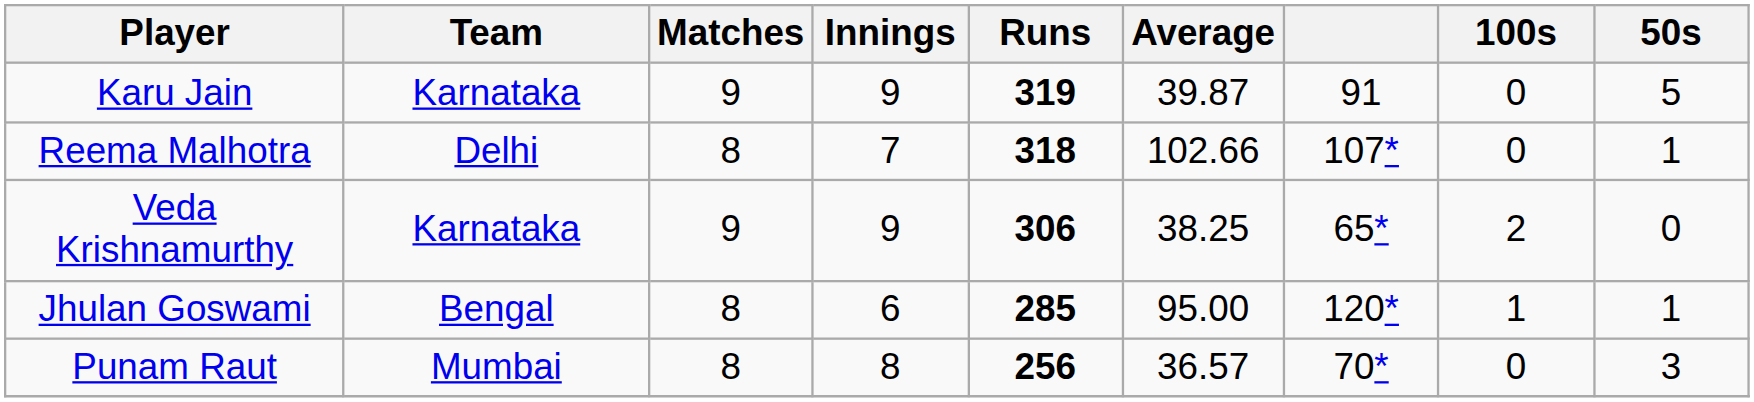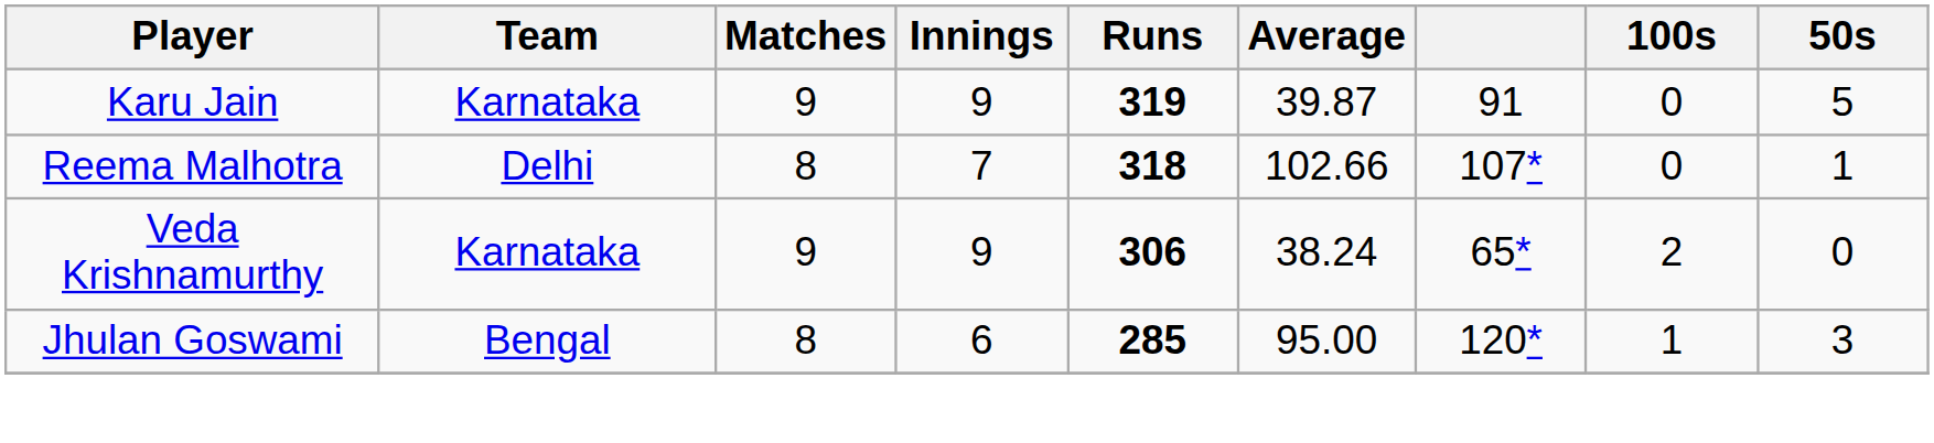Veda Krishnamurthy | Average: 38.25 -> 38.24
Jhulan Goswami | 50s: 1 -> 3
- row: Punam Raut | Mumbai | 8 | 8 | 256 | 36.57 | 70* | 0 | 3
